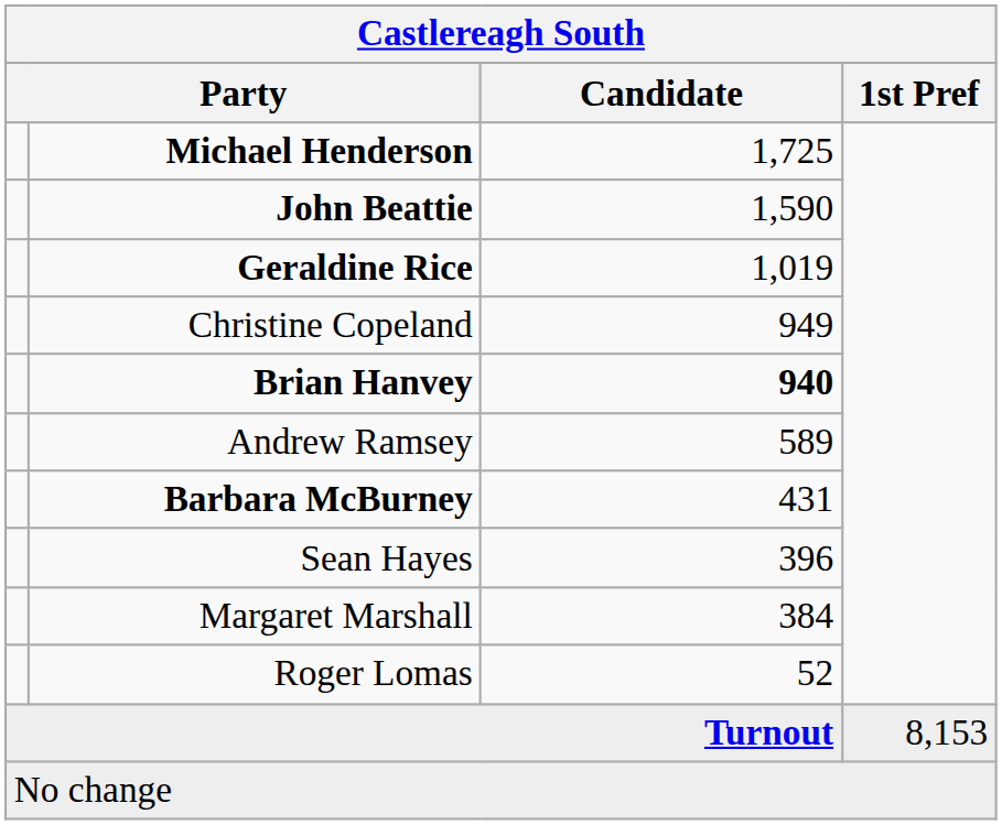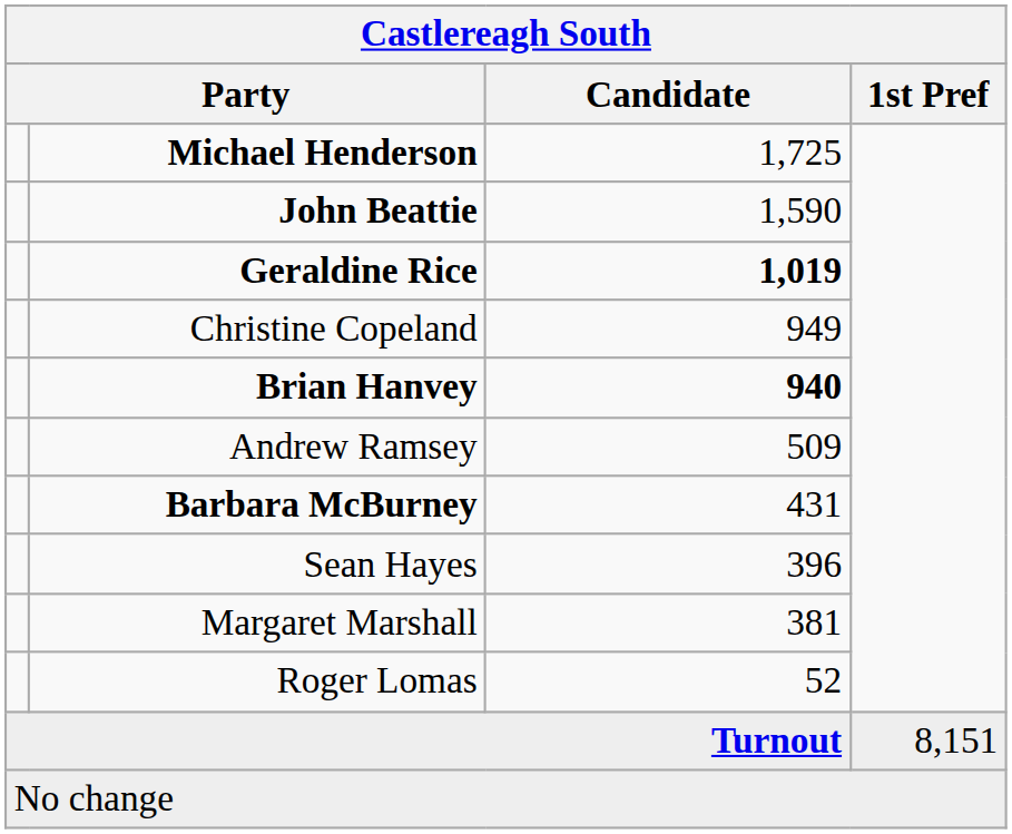Geraldine Rice | Candidate: normal -> bold
Andrew Ramsey | Candidate: 589 -> 509
Margaret Marshall | Candidate: 384 -> 381
Turnout | 1st Pref: 8,153 -> 8,151
